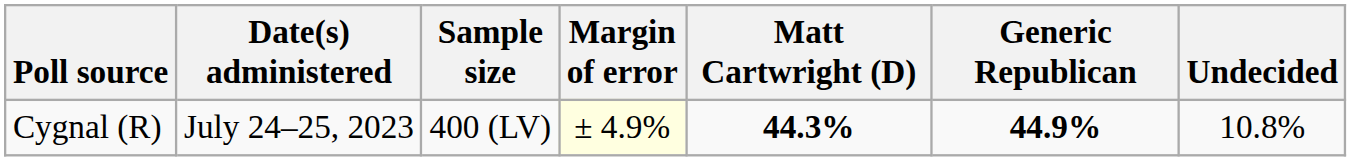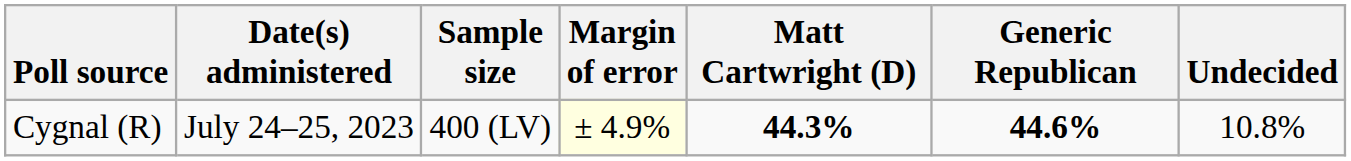Cygnal (R) | Generic Republican: 44.9% -> 44.6%
